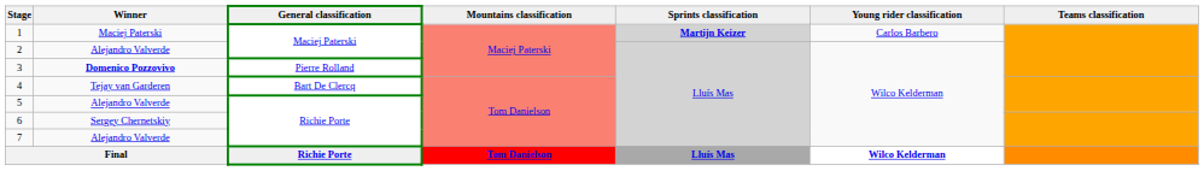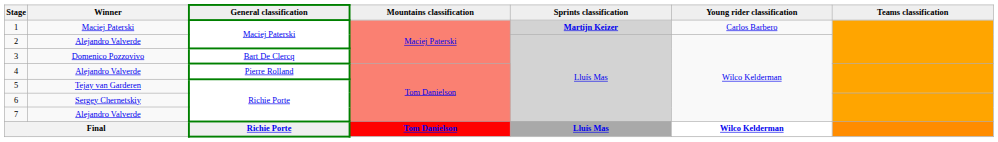3 | Winner: bold -> normal
3 | General classification: Pierre Rolland -> Bart De Clercq
4 | Winner: Tejay van Garderen -> Alejandro Valverde
4 | General classification: Bart De Clercq -> Pierre Rolland
5 | Winner: Alejandro Valverde -> Tejay van Garderen
